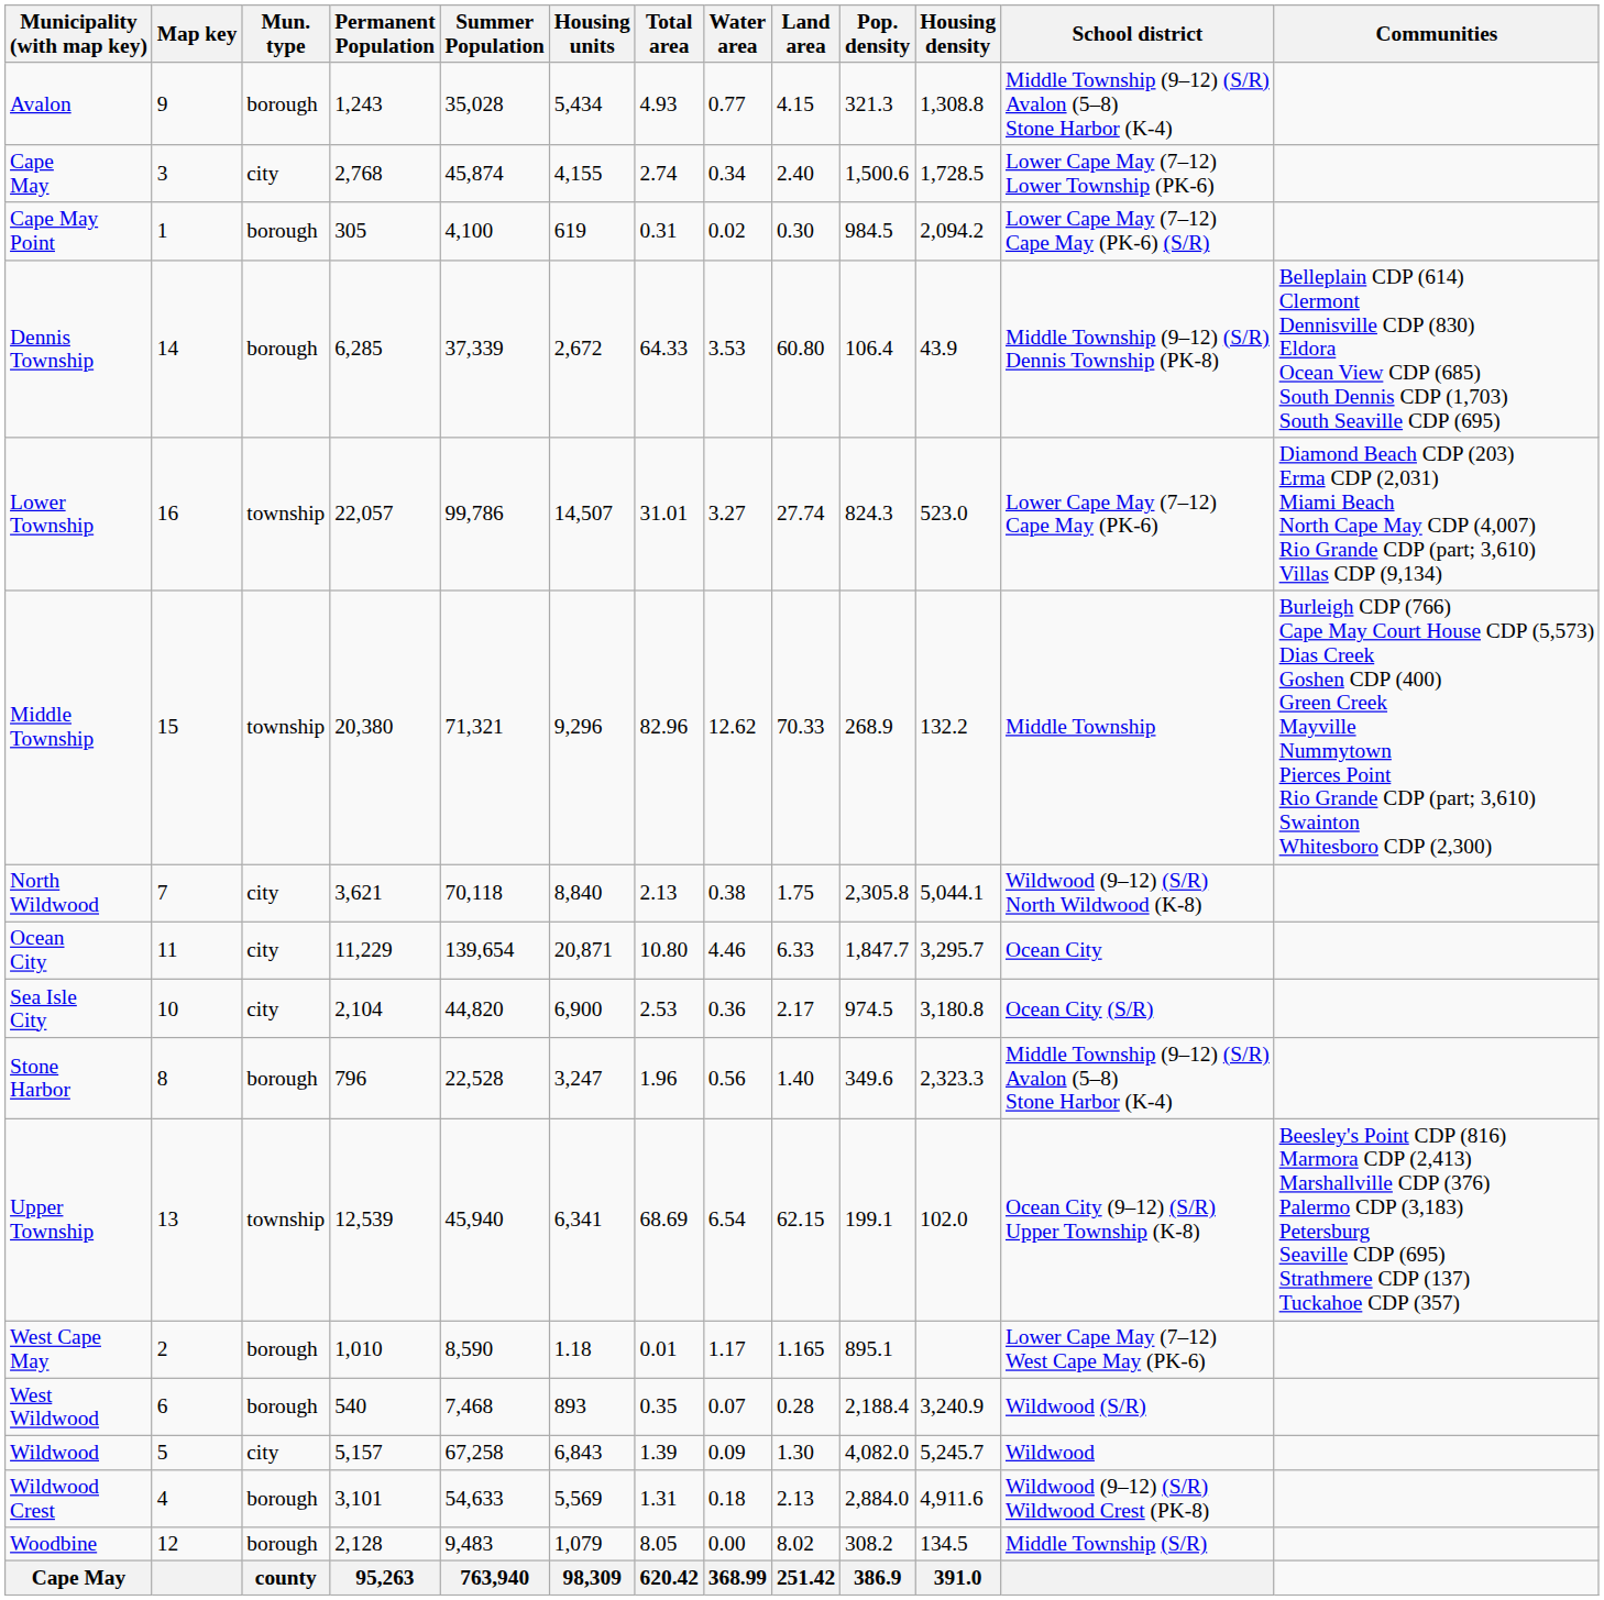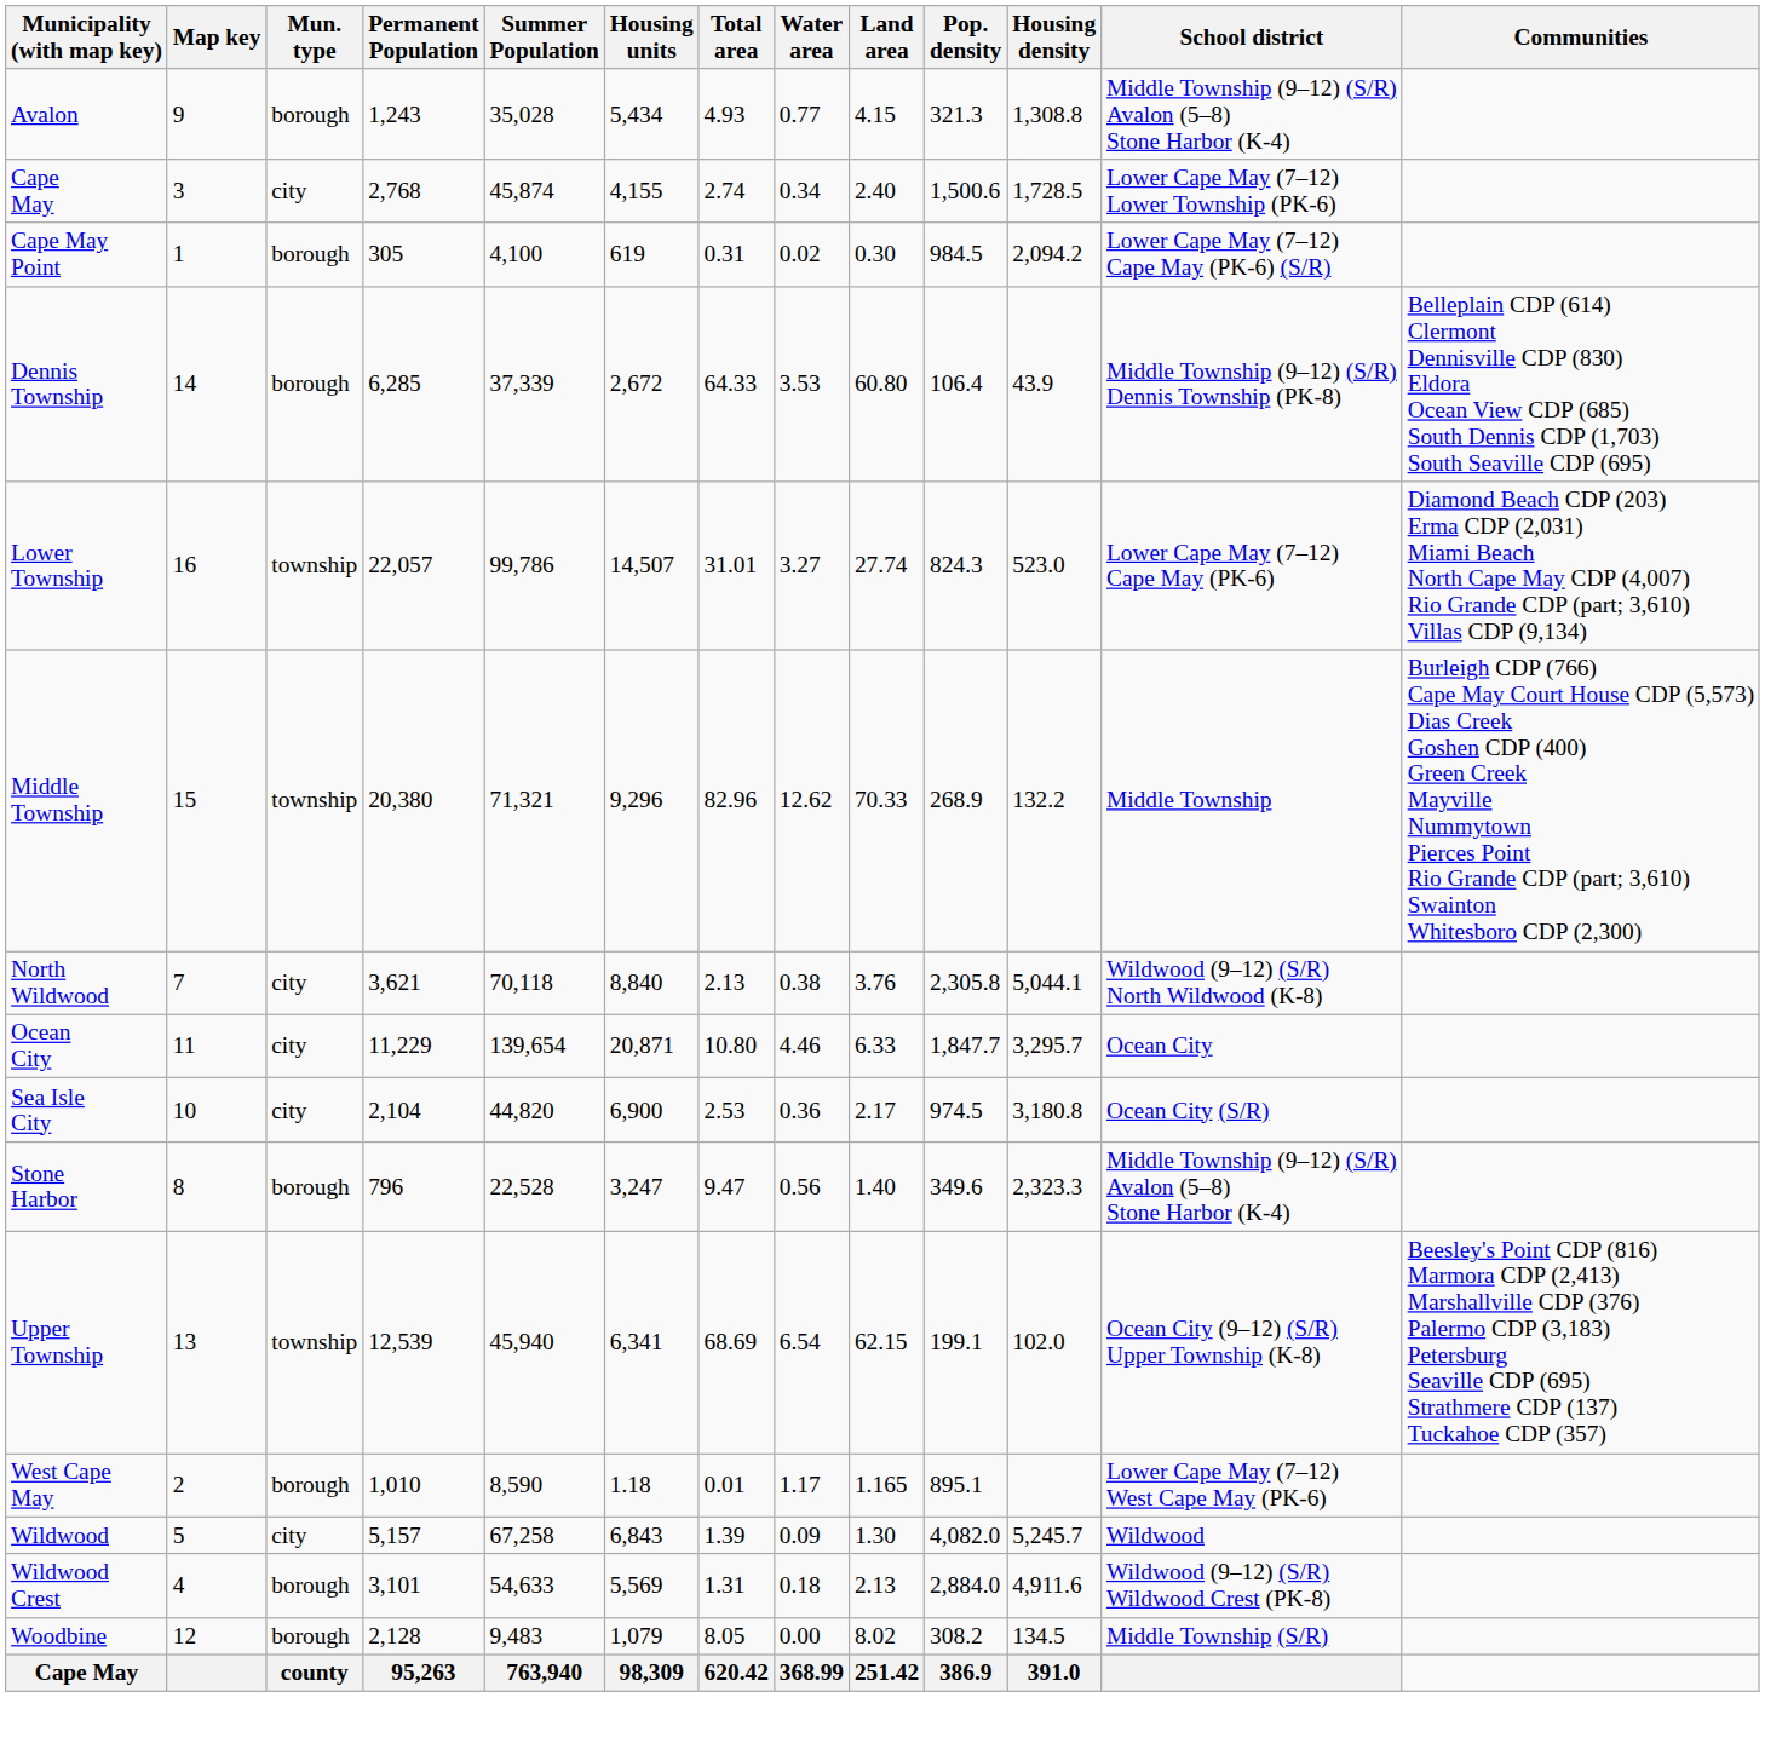North Wildwood | Land area: 1.75 -> 3.76
Stone Harbor | Total area: 1.96 -> 9.47
- row: West Wildwood | 6 | borough | 540 | 7,468 | 893 | 0.35 | 0.07 | 0.28 | 2,188.4 | 3,240.9 | Wildwood (S/R)
